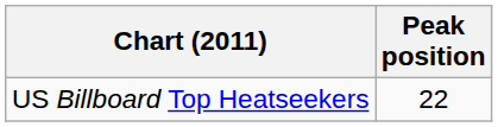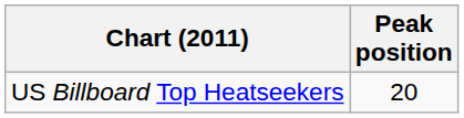US Billboard Top Heatseekers | Peak position: 22 -> 20
